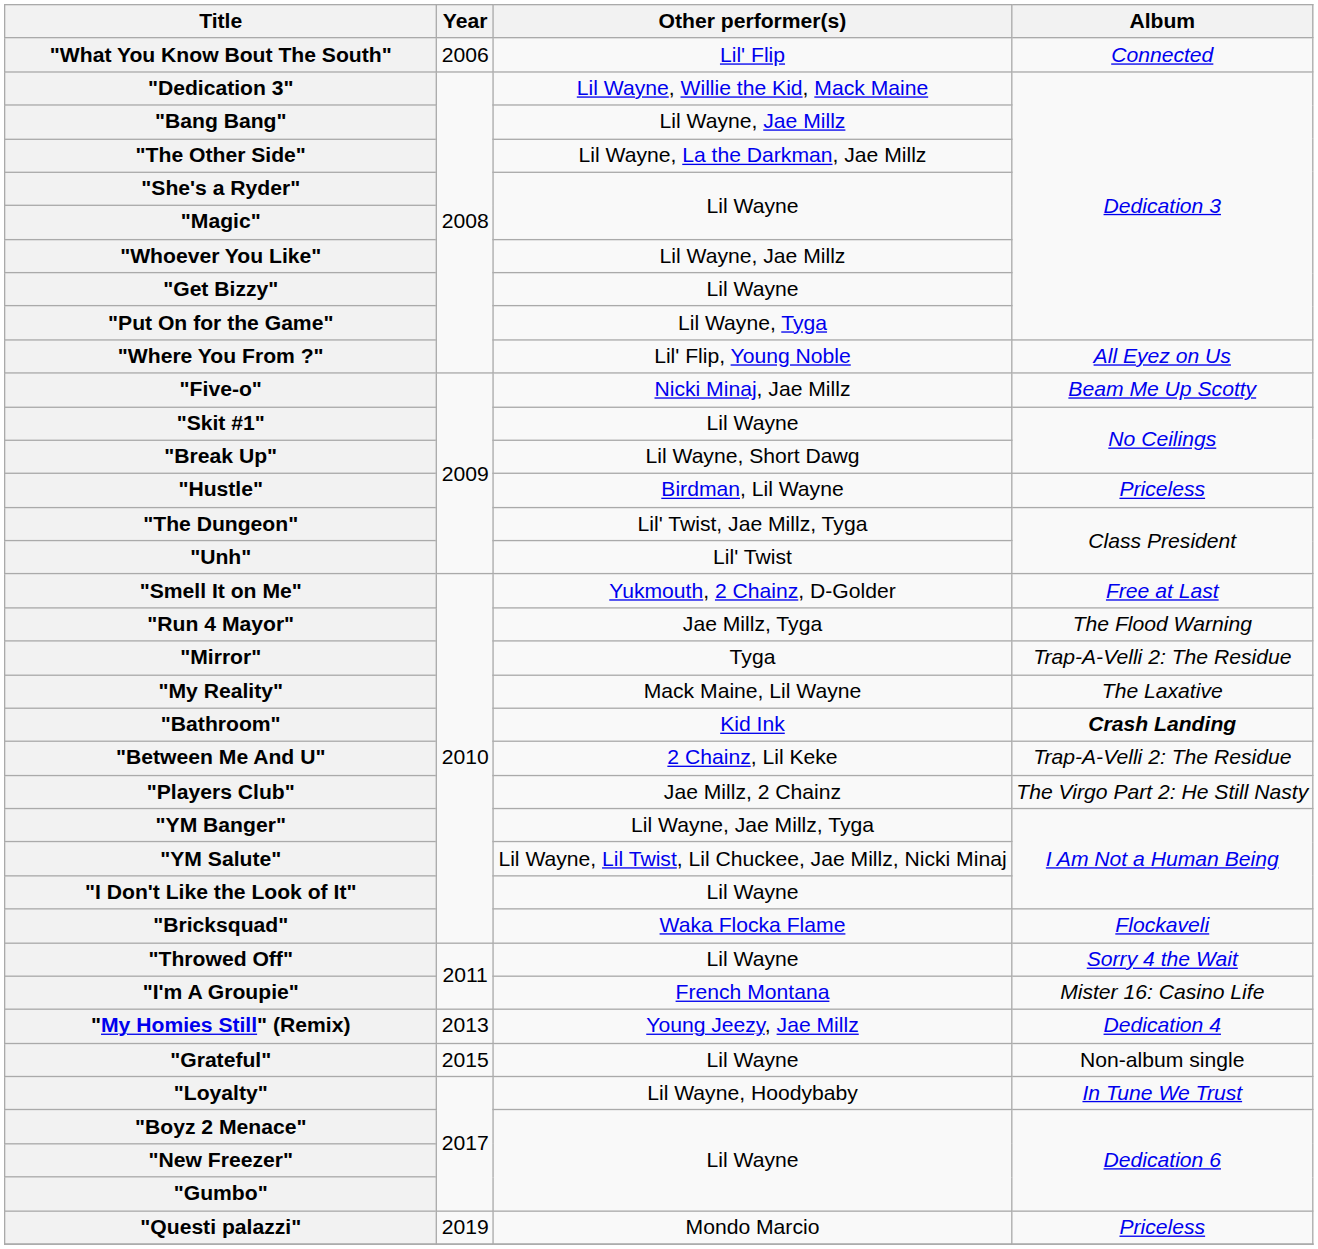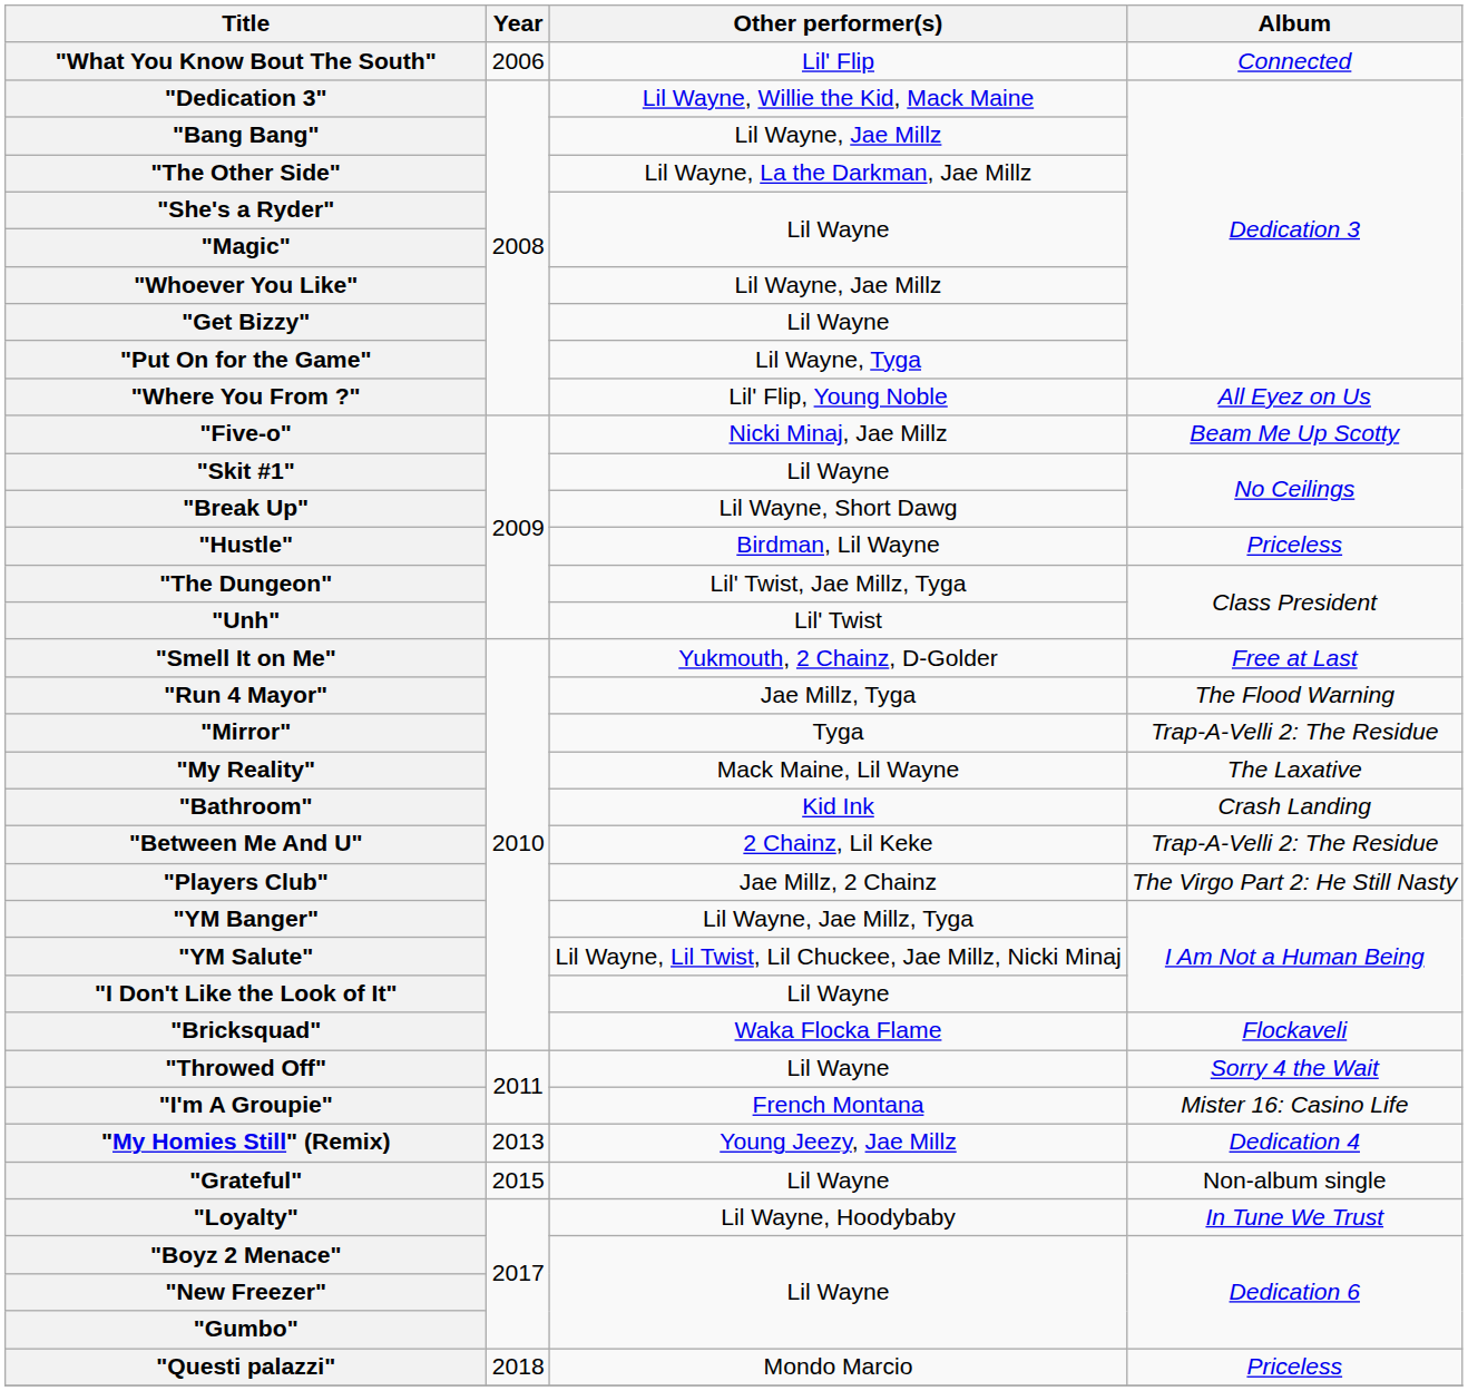"Bathroom" | Album: bold -> normal
"Questi palazzi" | Year: 2019 -> 2018
